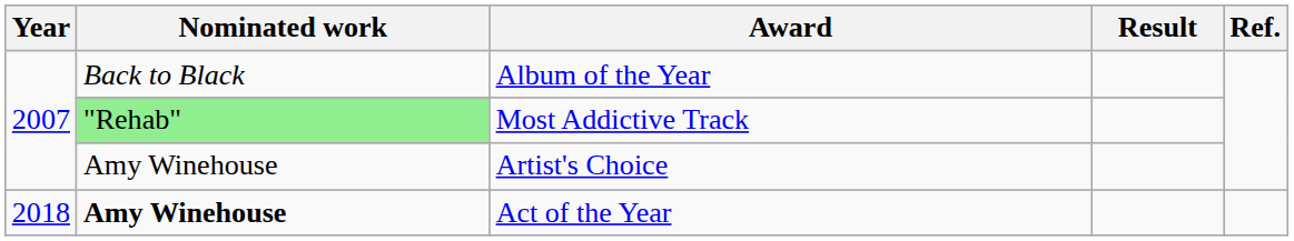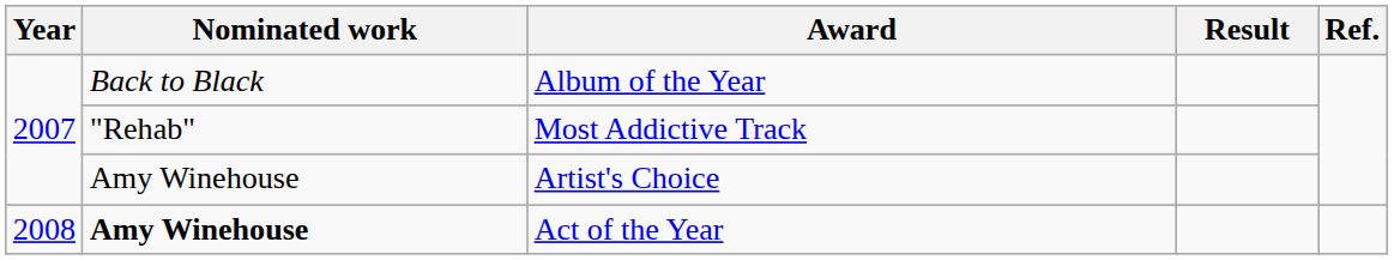Most Addictive Track | Nominated work: lightgreen background -> no background
Act of the Year | Year: 2018 -> 2008
